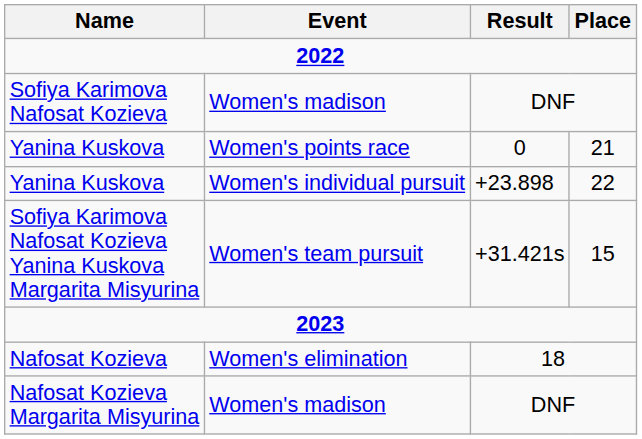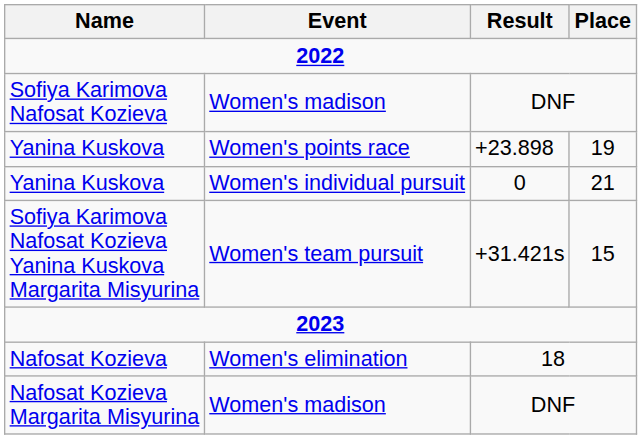Yanina Kuskova / Women's points race | Result: 0 -> +23.898
Yanina Kuskova / Women's points race | Place: 21 -> 19
Yanina Kuskova / Women's individual pursuit | Result: +23.898 -> 0
Yanina Kuskova / Women's individual pursuit | Place: 22 -> 21
